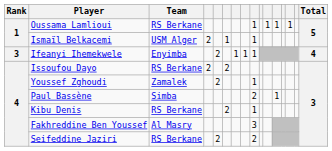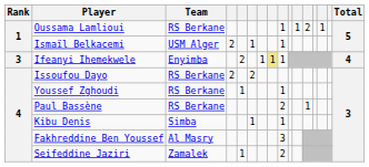Oussama Lamlioui | column 12: 1 -> 2
Ifeanyi Ihemekwele | column 8: no background -> khaki background
Youssef Zghoudi | Team: Zamalek -> RS Berkane
Youssef Zghoudi | column 5: 2 -> 1
Paul Bassène | Team: Simba -> RS Berkane
Kibu Denis | Team: RS Berkane -> Simba
Kibu Denis | column 6: 2 -> 1
Seifeddine Jaziri | Team: RS Berkane -> Zamalek
Seifeddine Jaziri | column 5: 2 -> 1
